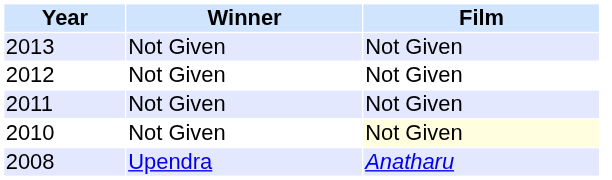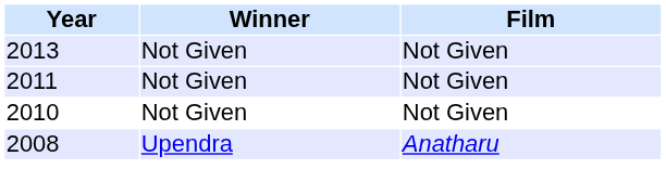- row: 2012 | Not Given | Not Given
2010 | Film: lightyellow background -> no background
